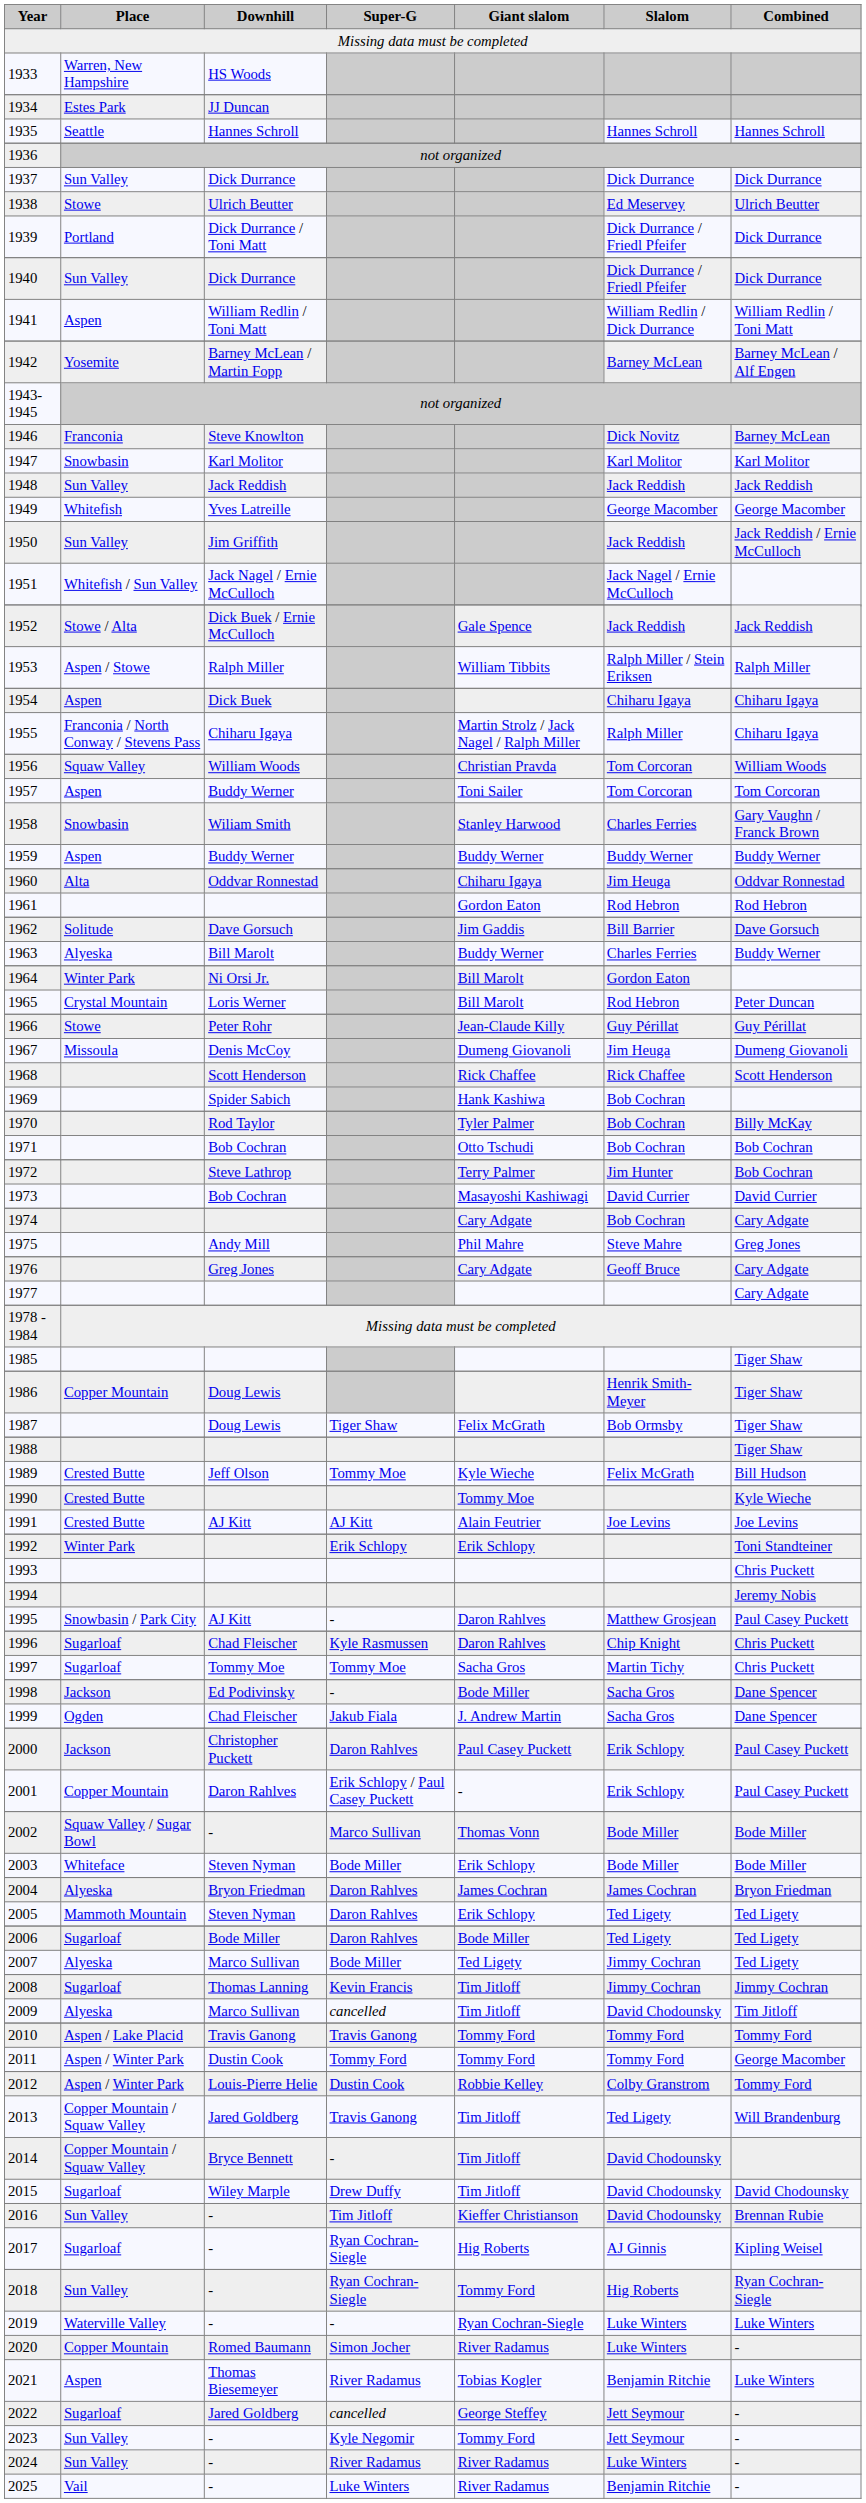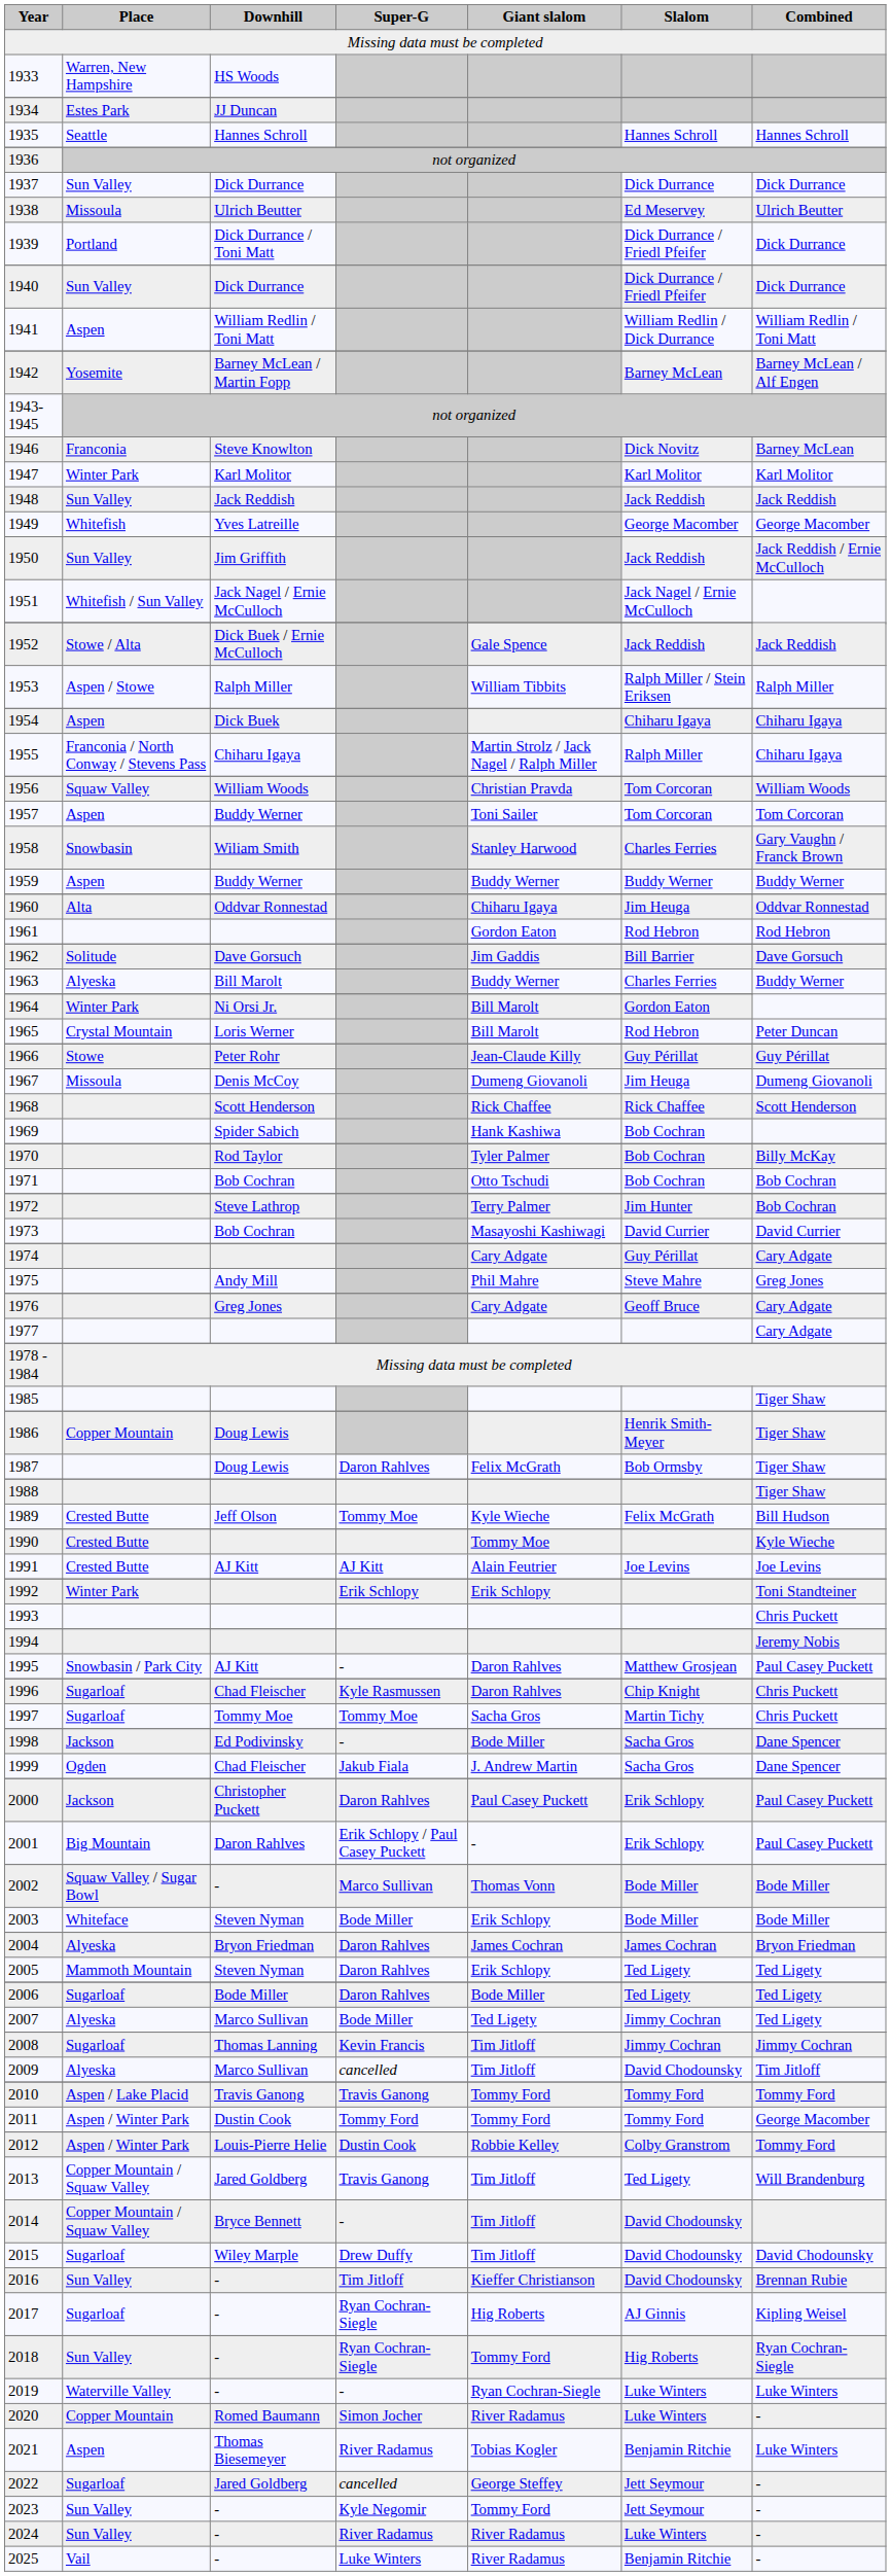1938 | Place: Stowe -> Missoula
1947 | Place: Snowbasin -> Winter Park
1974 | Slalom: Bob Cochran -> Guy Périllat
1987 | Super-G: Tiger Shaw -> Daron Rahlves
2001 | Place: Copper Mountain -> Big Mountain
